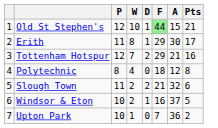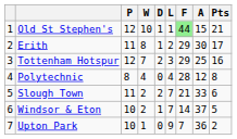+ column: L | 1 | 2 | 3 | 4 | 7 | 7 | 9
Tottenham Hotspur | A: 21 -> 25
Polytechnic | F: 18 -> 28
Slough Town | A: 32 -> 33
Windsor & Eton | F: 16 -> 14
